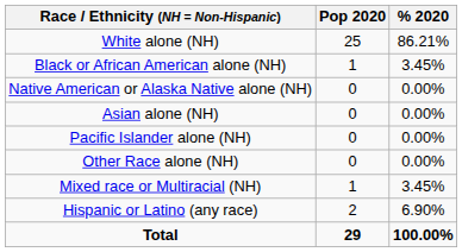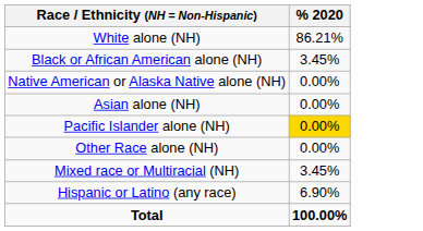- column: Pop 2020 | 25 | 1 | 0 | 0 | 0 | 0 | 1 | 2 | 29
Pacific Islander alone (NH) | % 2020: no background -> gold background
